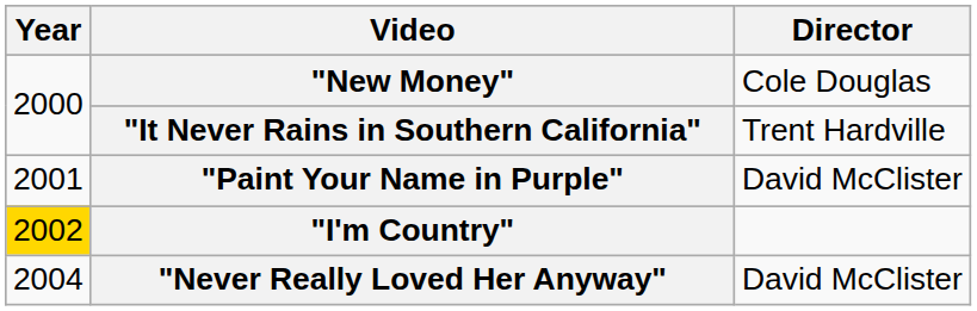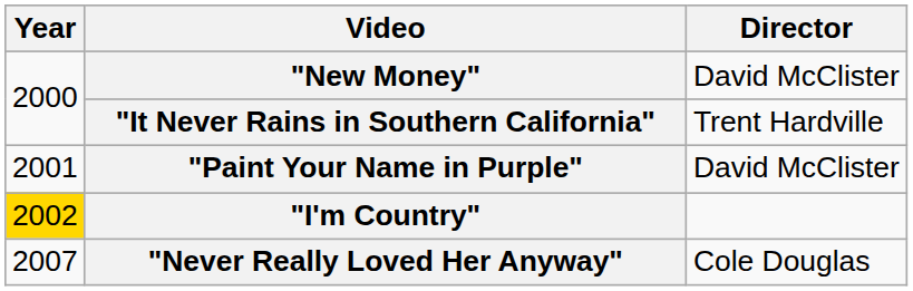"New Money" | Director: Cole Douglas -> David McClister
"Never Really Loved Her Anyway" | Year: 2004 -> 2007
"Never Really Loved Her Anyway" | Director: David McClister -> Cole Douglas
